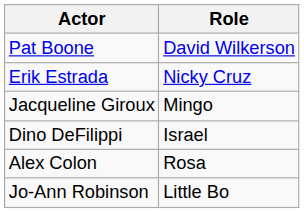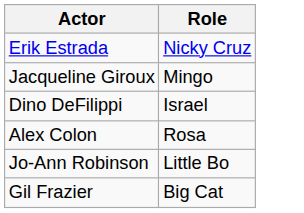- row: Pat Boone | David Wilkerson
+ row: Gil Frazier | Big Cat
